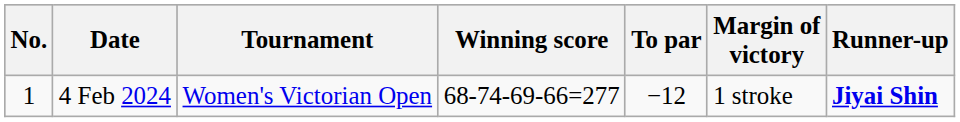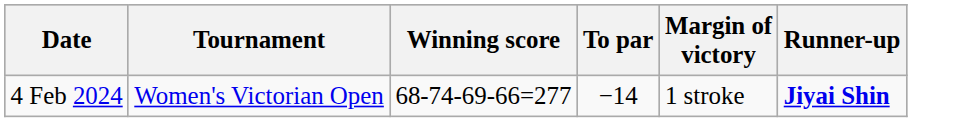- column: No. | 1
4 Feb 2024 | To par: −12 -> −14
